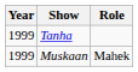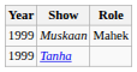rows swapped: Muskaan <-> Tanha
